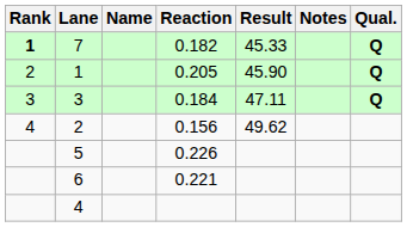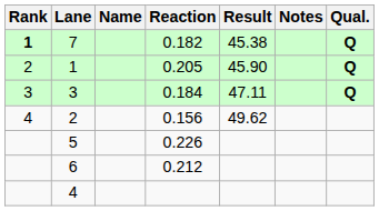7 | Result: 45.33 -> 45.38
6 | Reaction: 0.221 -> 0.212
